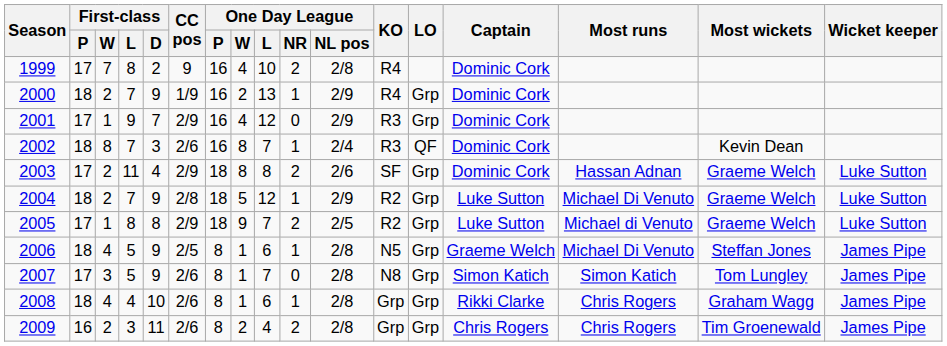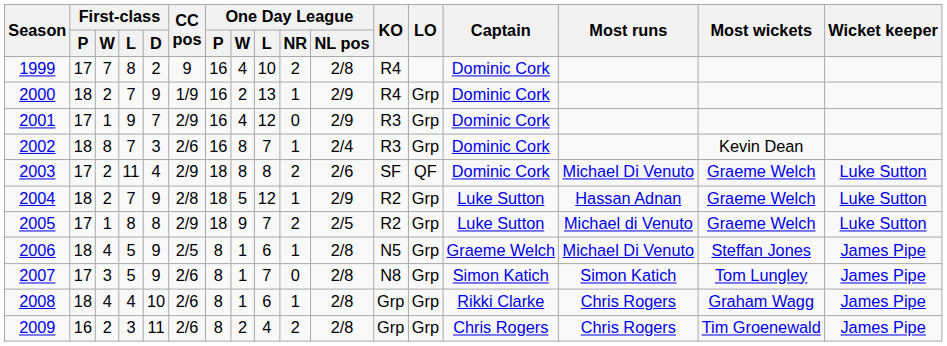2002 | LO: QF -> Grp
2003 | LO: Grp -> QF
2003 | Most runs: Hassan Adnan -> Michael Di Venuto
2004 | Most runs: Michael Di Venuto -> Hassan Adnan
